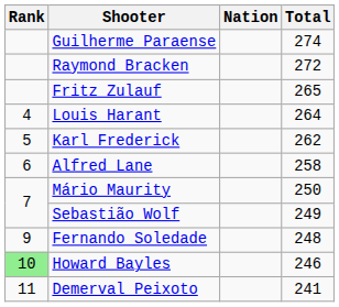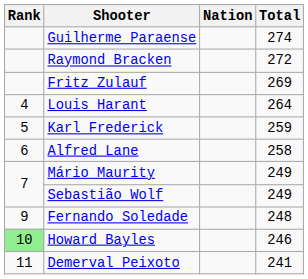Fritz Zulauf | Total: 265 -> 269
Karl Frederick | Total: 262 -> 259
Mário Maurity | Total: 250 -> 249
